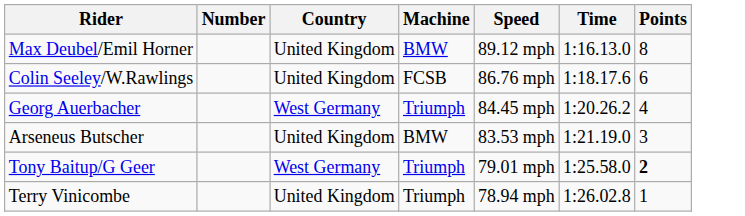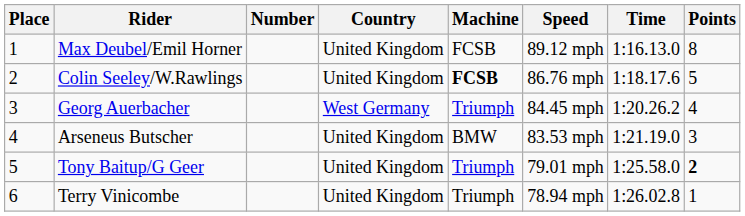+ column: Place | 1 | 2 | 3 | 4 | 5 | 6
Max Deubel/Emil Horner | Machine: BMW -> FCSB
Colin Seeley/W.Rawlings | Machine: normal -> bold
Colin Seeley/W.Rawlings | Points: 6 -> 5
Tony Baitup/G Geer | Country: West Germany -> United Kingdom
